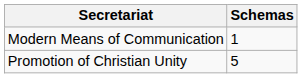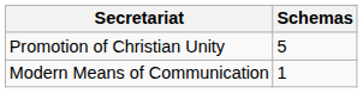rows swapped: Modern Means of Communication <-> Promotion of Christian Unity
